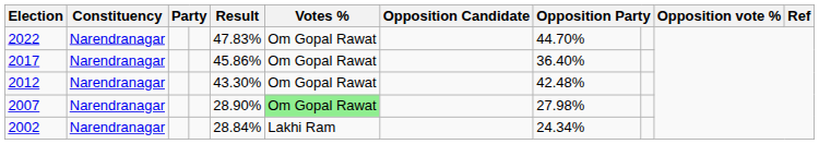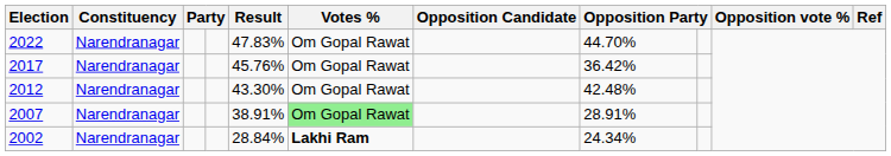2017 | Result: 45.86% -> 45.76%
2017 | column 8: 36.40% -> 36.42%
2007 | Result: 28.90% -> 38.91%
2007 | column 8: 27.98% -> 28.91%
2002 | Votes %: normal -> bold
